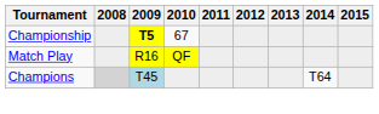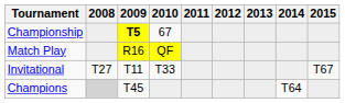+ row: Invitational | T27 | T11 | T33 | T67
Champions | 2009: lightblue background -> no background
